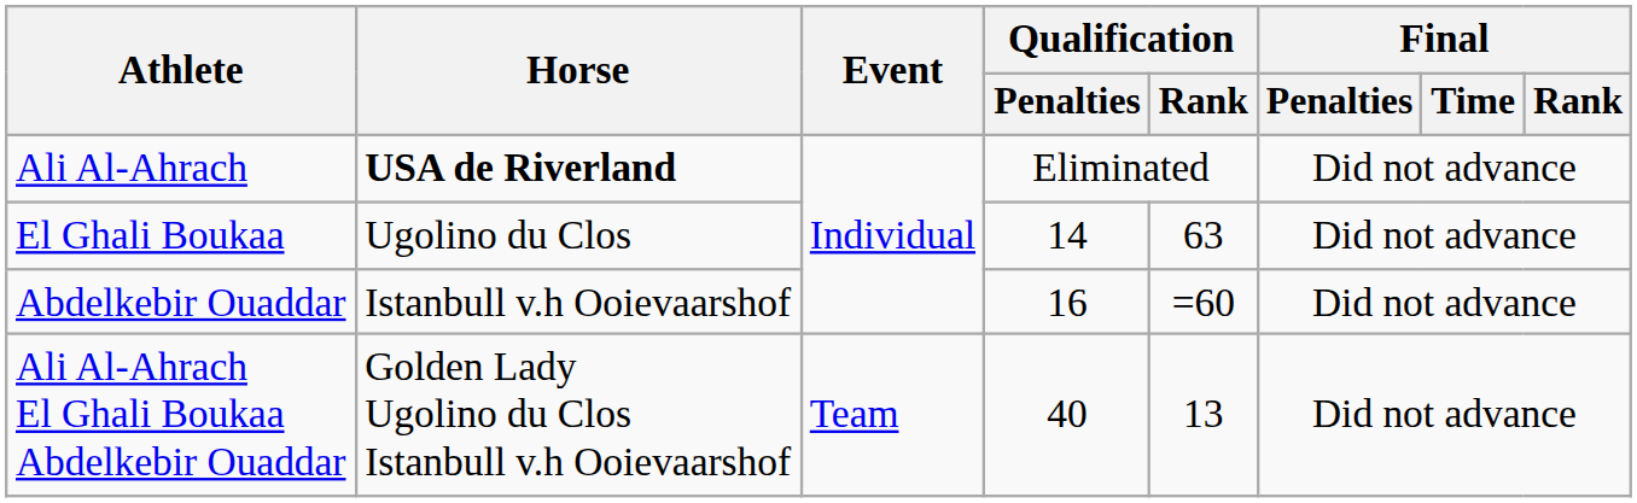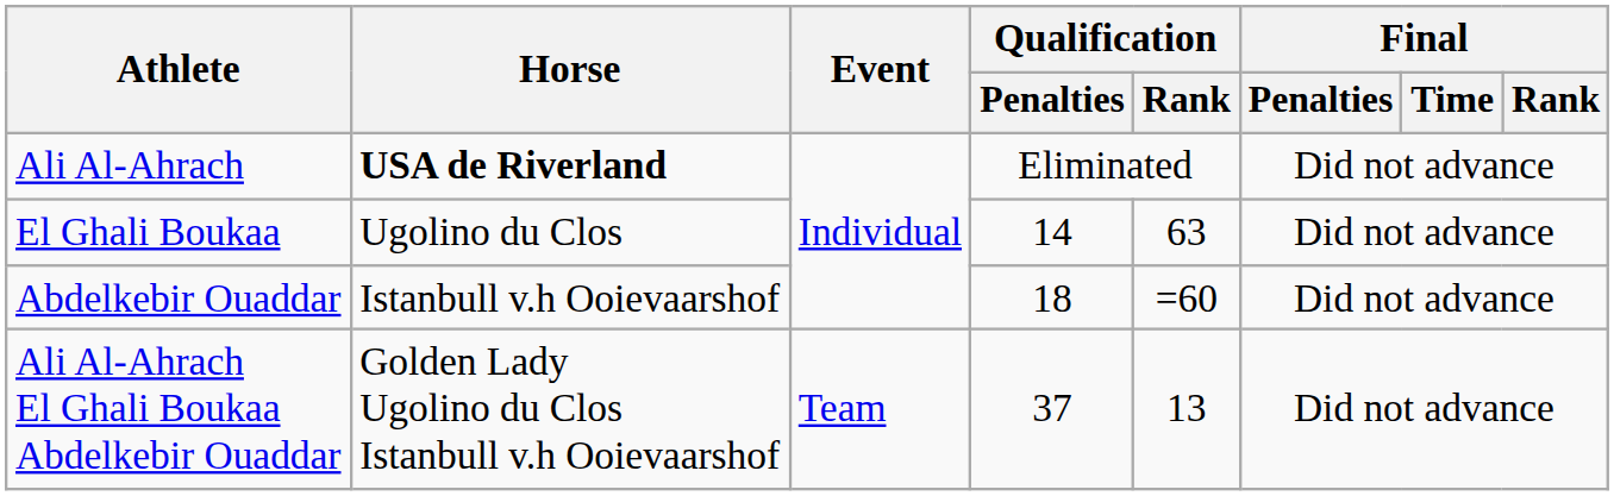Abdelkebir Ouaddar | Qualification / Penalties: 16 -> 18
Ali Al-Ahrach El Ghali Boukaa Abdelkebir Ouaddar | Qualification / Penalties: 40 -> 37
